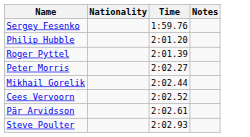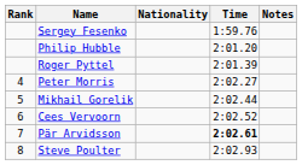+ column: Rank | 4 | 5 | 6 | 7 | 8
Pär Arvidsson | Time: normal -> bold
